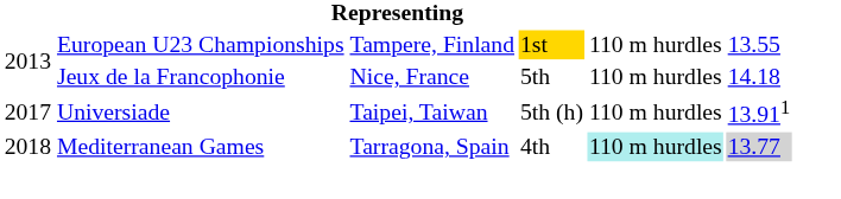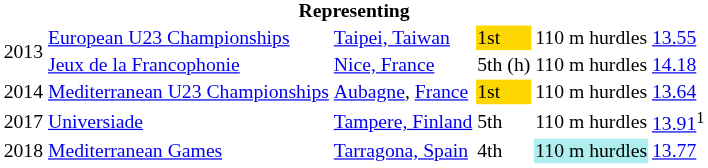European U23 Championships | column 3: Tampere, Finland -> Taipei, Taiwan
Jeux de la Francophonie | column 4: 5th -> 5th (h)
+ row: 2014 | Mediterranean U23 Championships | Aubagne, France | 1st | 110 m hurdles | 13.64
Universiade | column 3: Taipei, Taiwan -> Tampere, Finland
Universiade | column 4: 5th (h) -> 5th
Mediterranean Games | column 6: lightgrey background -> no background
